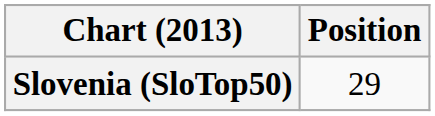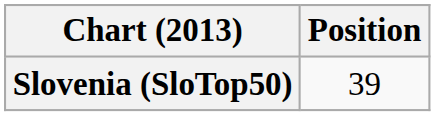Slovenia (SloTop50) | Position: 29 -> 39
